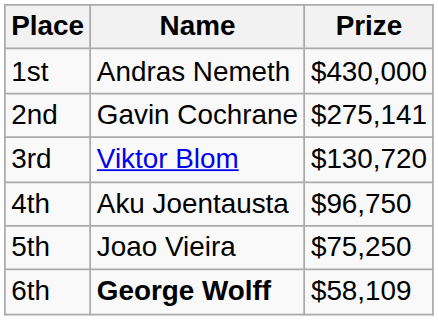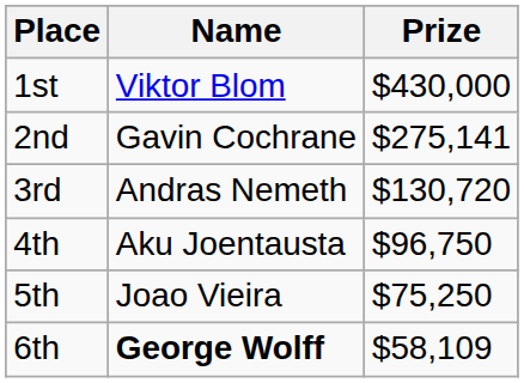1st | Name: Andras Nemeth -> Viktor Blom
3rd | Name: Viktor Blom -> Andras Nemeth
